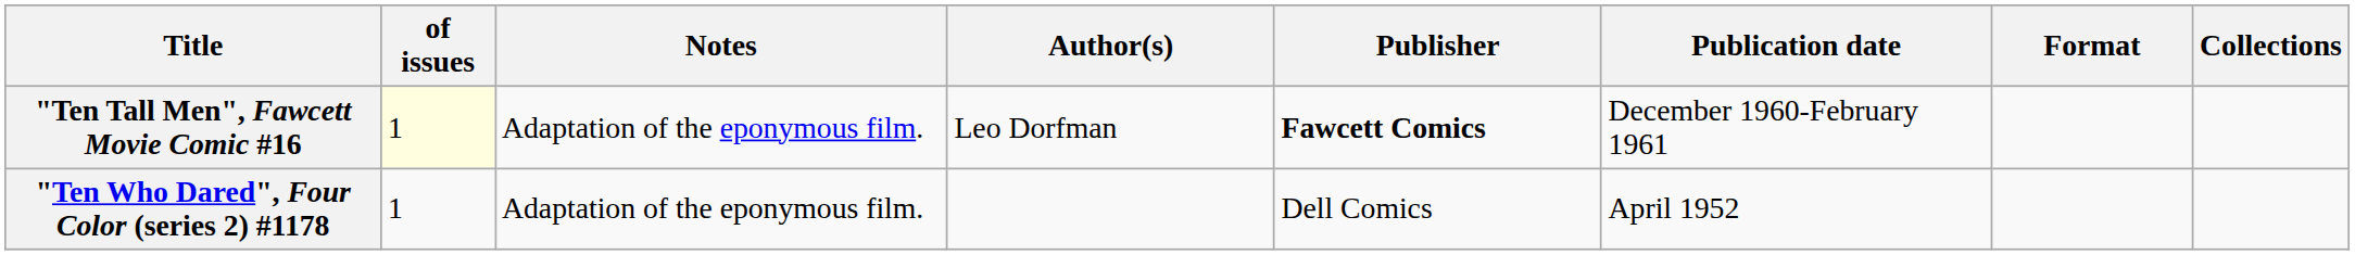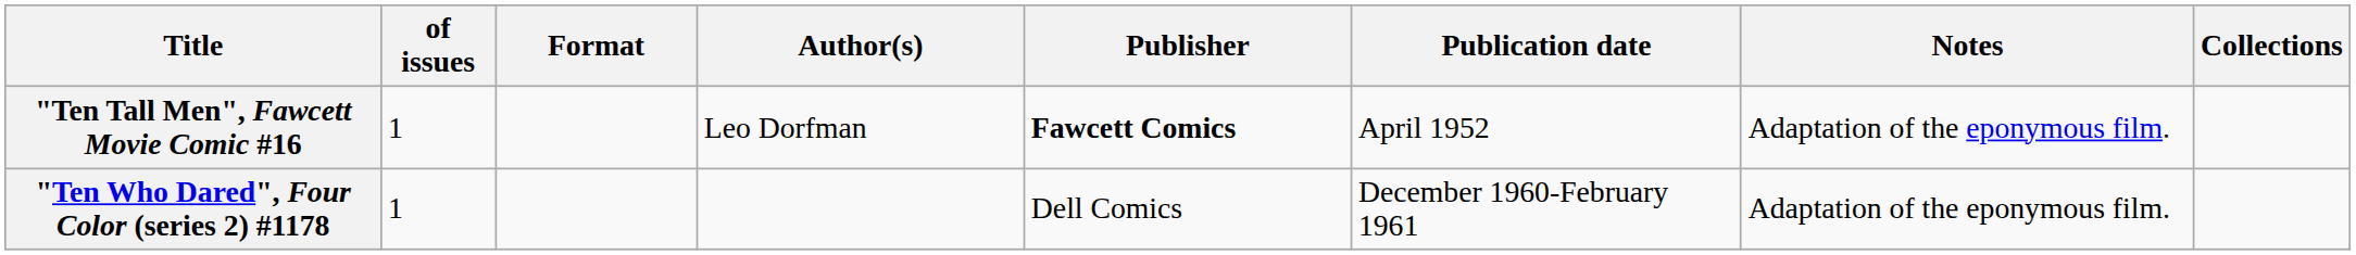columns swapped: Format <-> Notes
"Ten Tall Men", Fawcett Movie Comic #16 | of issues: lightyellow background -> no background
"Ten Tall Men", Fawcett Movie Comic #16 | Publication date: December 1960-February 1961 -> April 1952
"Ten Who Dared", Four Color (series 2) #1178 | Publication date: April 1952 -> December 1960-February 1961
